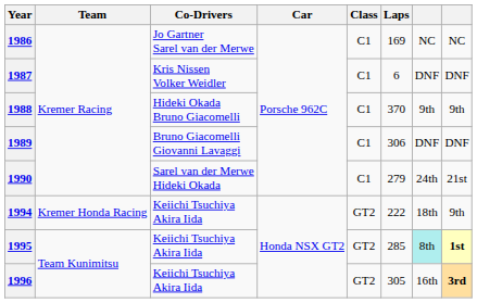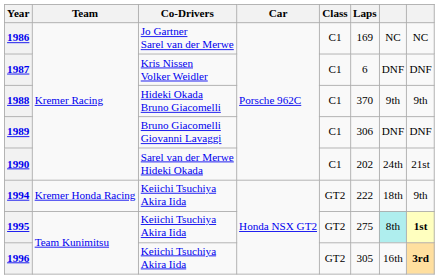1990 | Laps: 279 -> 202
1995 | Laps: 285 -> 275
